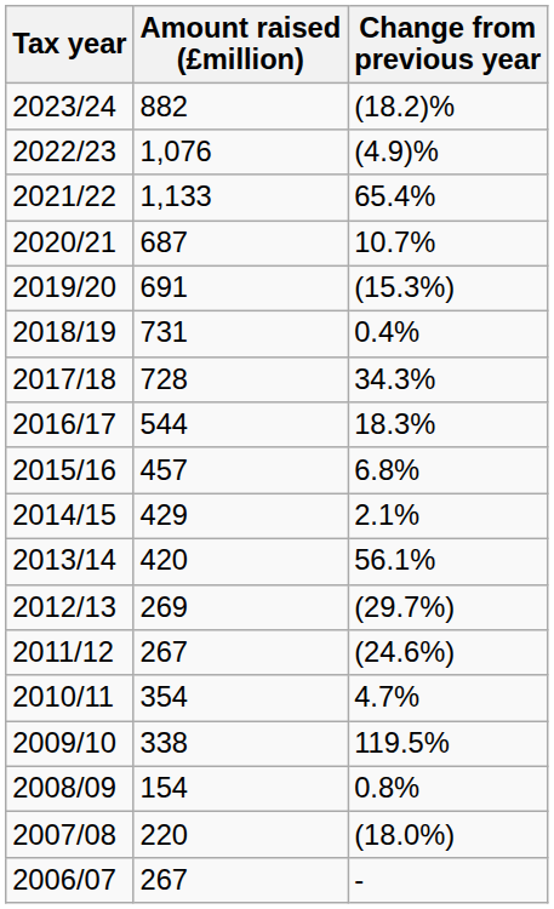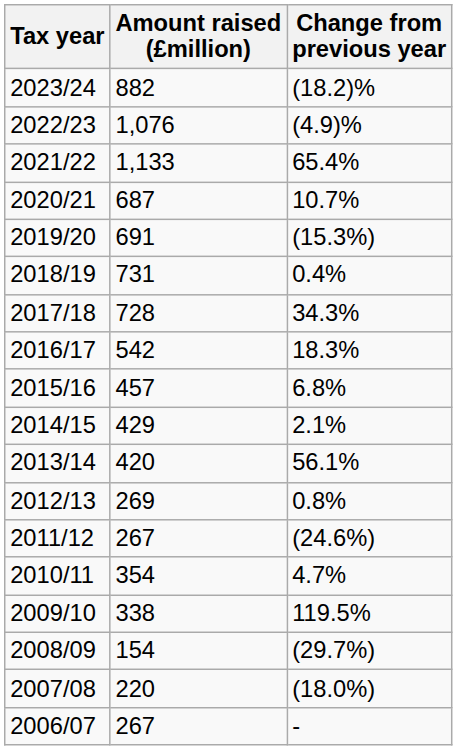2016/17 | Amount raised (£million): 544 -> 542
2012/13 | Change from previous year: (29.7%) -> 0.8%
2008/09 | Change from previous year: 0.8% -> (29.7%)
